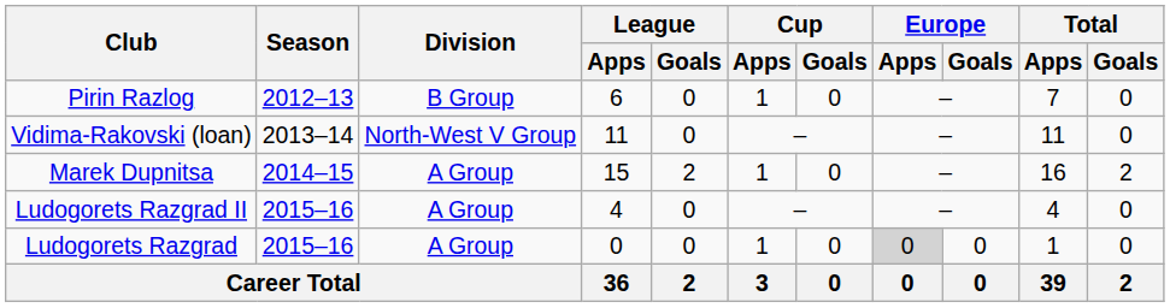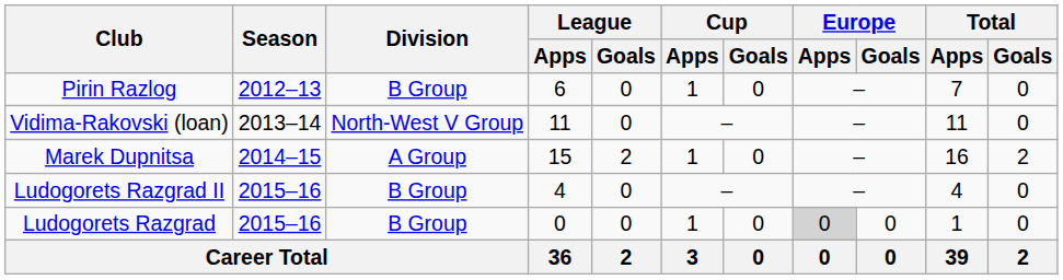Ludogorets Razgrad II | Division: A Group -> B Group
Ludogorets Razgrad | Division: A Group -> B Group
